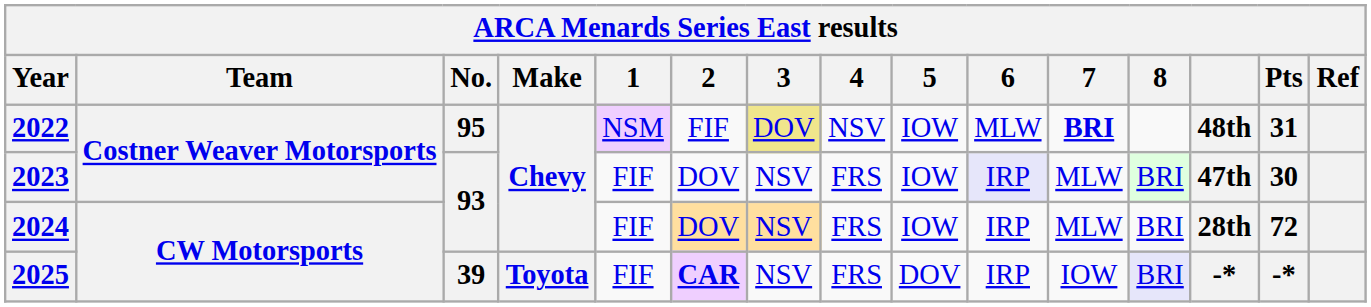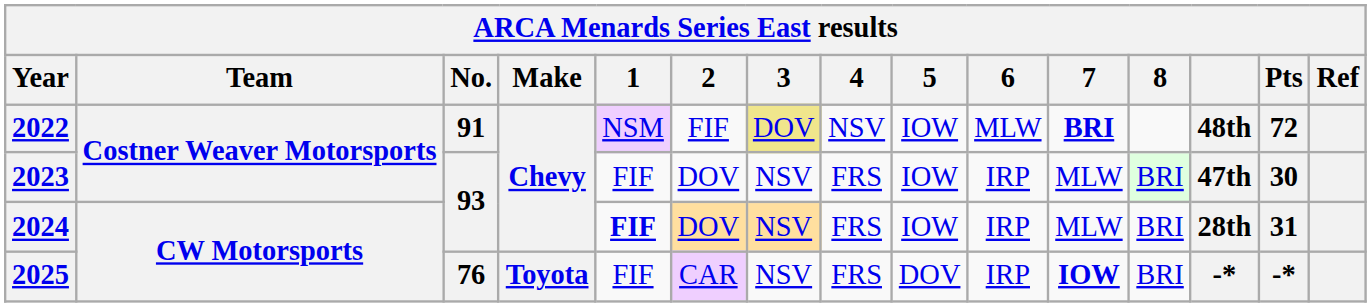2022 | No.: 95 -> 91
2022 | Pts: 31 -> 72
2023 | 6: lavender background -> no background
2024 | 1: normal -> bold
2024 | Pts: 72 -> 31
2025 | No.: 39 -> 76
2025 | 2: bold -> normal
2025 | 7: normal -> bold
2025 | 8: lavender background -> no background
